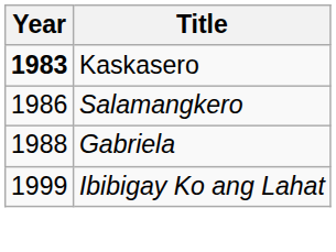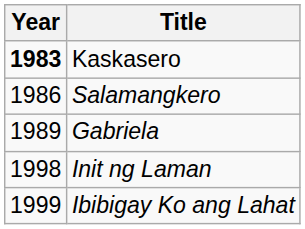Gabriela | Year: 1988 -> 1989
+ row: 1998 | Init ng Laman
